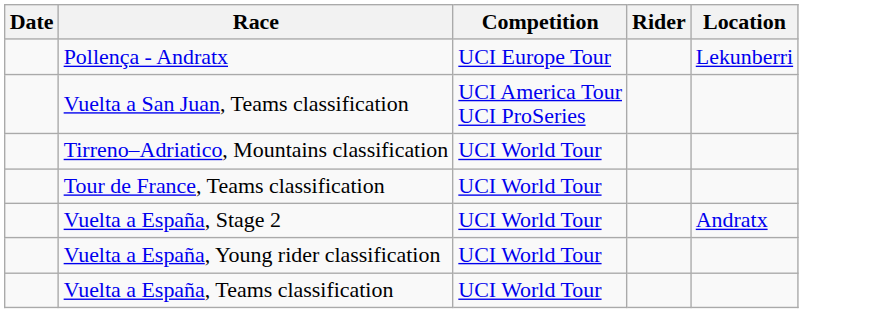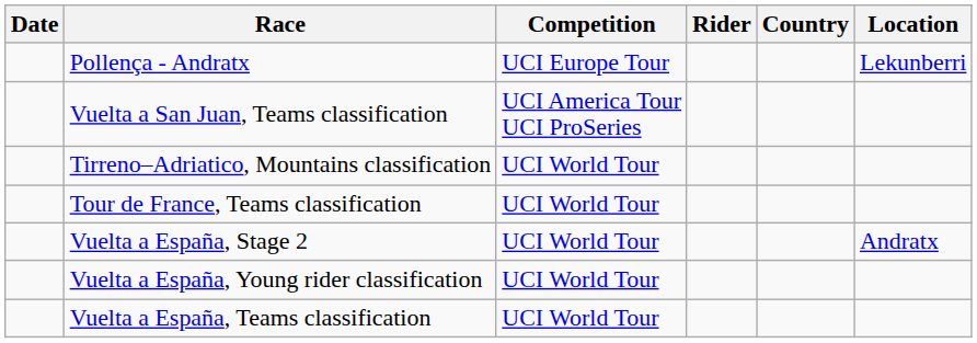+ column: Country
